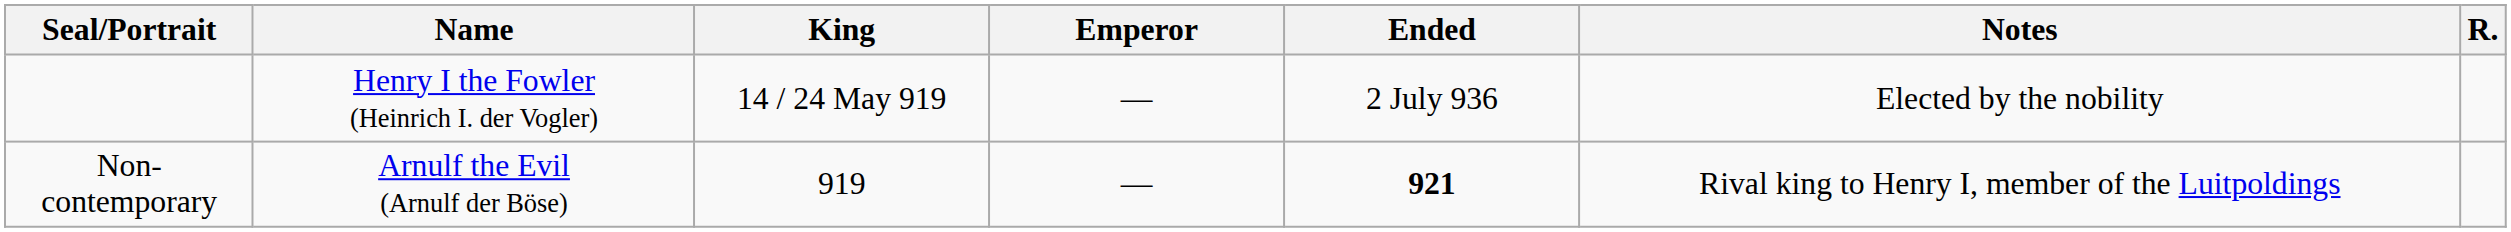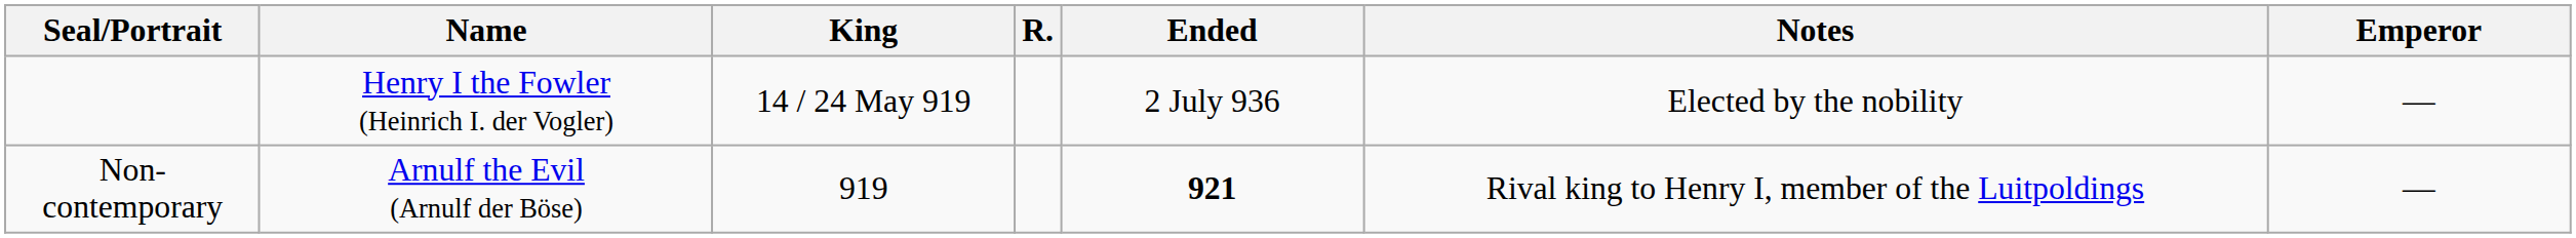columns swapped: Emperor <-> R.
